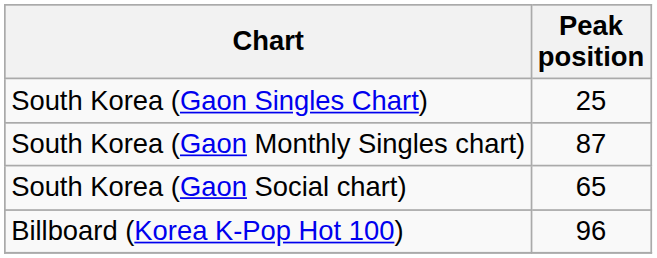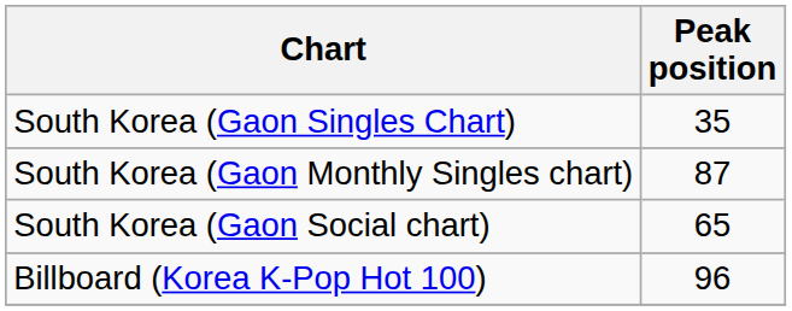South Korea (Gaon Singles Chart) | Peak position: 25 -> 35
